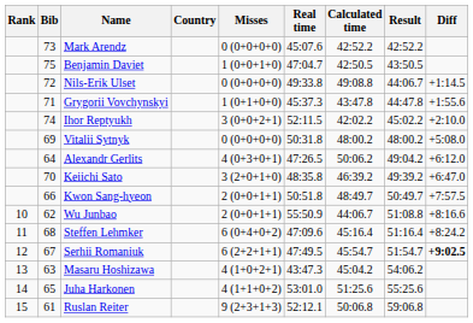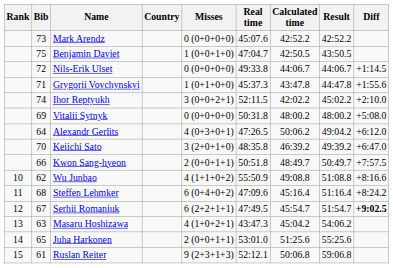Nils-Erik Ulset | Calculated time: 49:08.8 -> 44:06.7
Wu Junbao | Misses: 2 (0+0+1+1) -> 4 (1+1+0+2)
Wu Junbao | Calculated time: 44:06.7 -> 49:08.8
Juha Harkonen | Misses: 4 (1+1+0+2) -> 2 (0+0+1+1)
